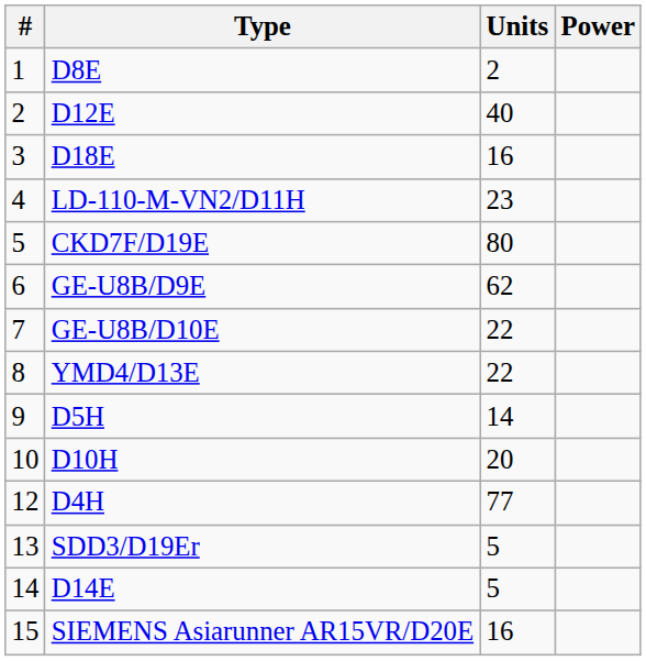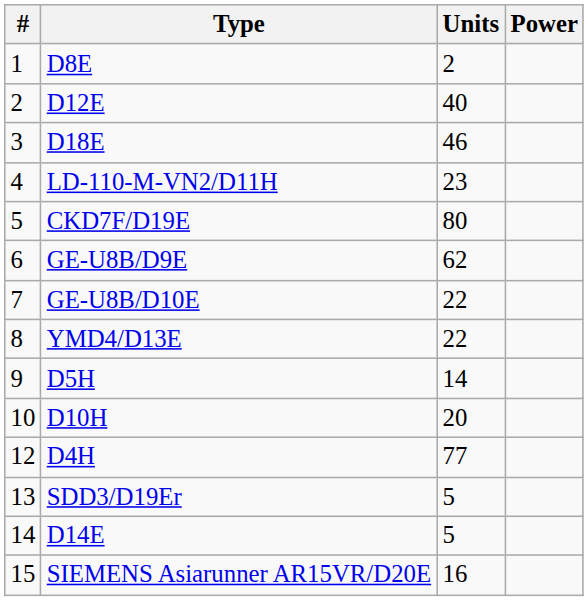D18E | Units: 16 -> 46
